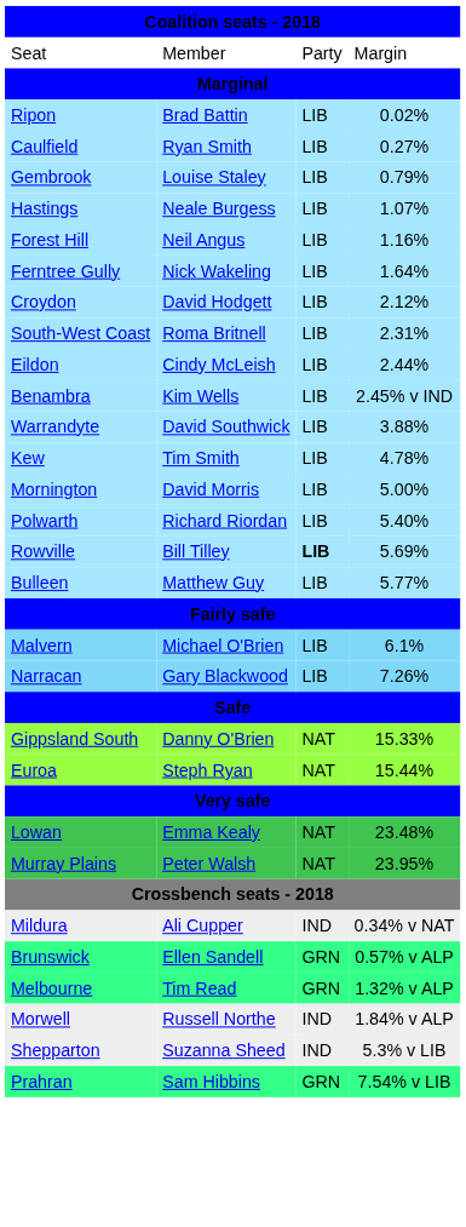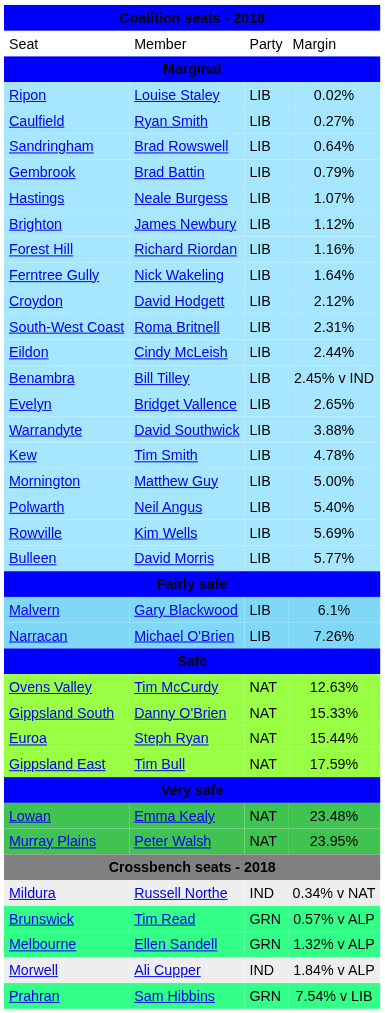Ripon | column 2: Brad Battin -> Louise Staley
+ row: Sandringham | Brad Rowswell | LIB | 0.64%
Gembrook | column 2: Louise Staley -> Brad Battin
+ row: Brighton | James Newbury | LIB | 1.12%
Forest Hill | column 2: Neil Angus -> Richard Riordan
Benambra | column 2: Kim Wells -> Bill Tilley
+ row: Evelyn | Bridget Vallence | LIB | 2.65%
Mornington | column 2: David Morris -> Matthew Guy
Polwarth | column 2: Richard Riordan -> Neil Angus
Rowville | column 2: Bill Tilley -> Kim Wells
Rowville | column 3: bold -> normal
Bulleen | column 2: Matthew Guy -> David Morris
Malvern | column 2: Michael O'Brien -> Gary Blackwood
Narracan | column 2: Gary Blackwood -> Michael O'Brien
+ row: Ovens Valley | Tim McCurdy | NAT | 12.63%
+ row: Gippsland East | Tim Bull | NAT | 17.59%
Mildura | column 2: Ali Cupper -> Russell Northe
Brunswick | column 2: Ellen Sandell -> Tim Read
Melbourne | column 2: Tim Read -> Ellen Sandell
Morwell | column 2: Russell Northe -> Ali Cupper
- row: Shepparton | Suzanna Sheed | IND | 5.3% v LIB
